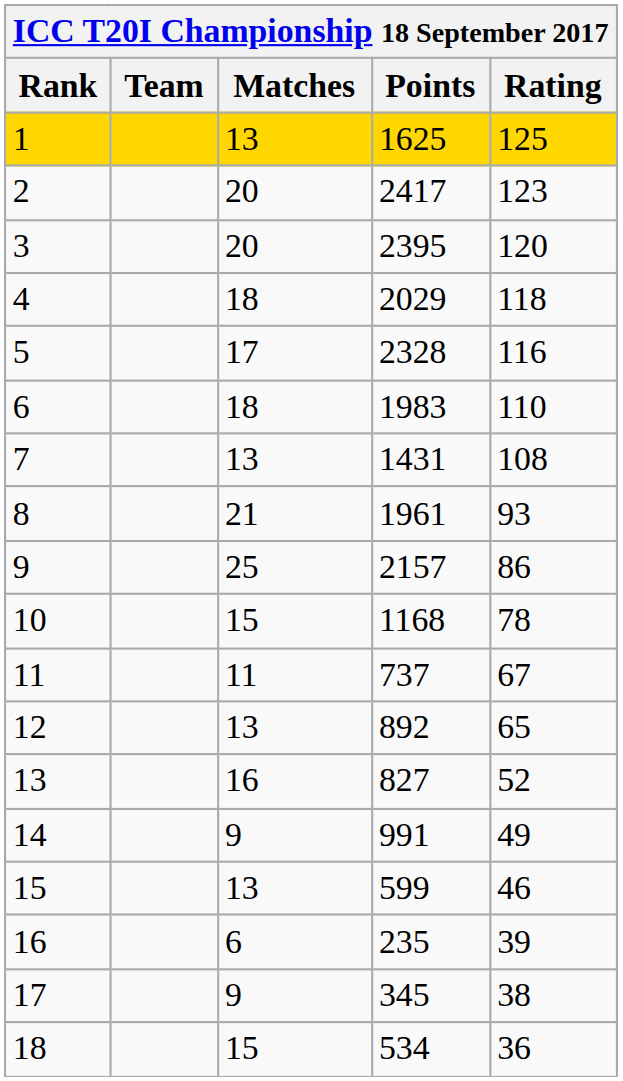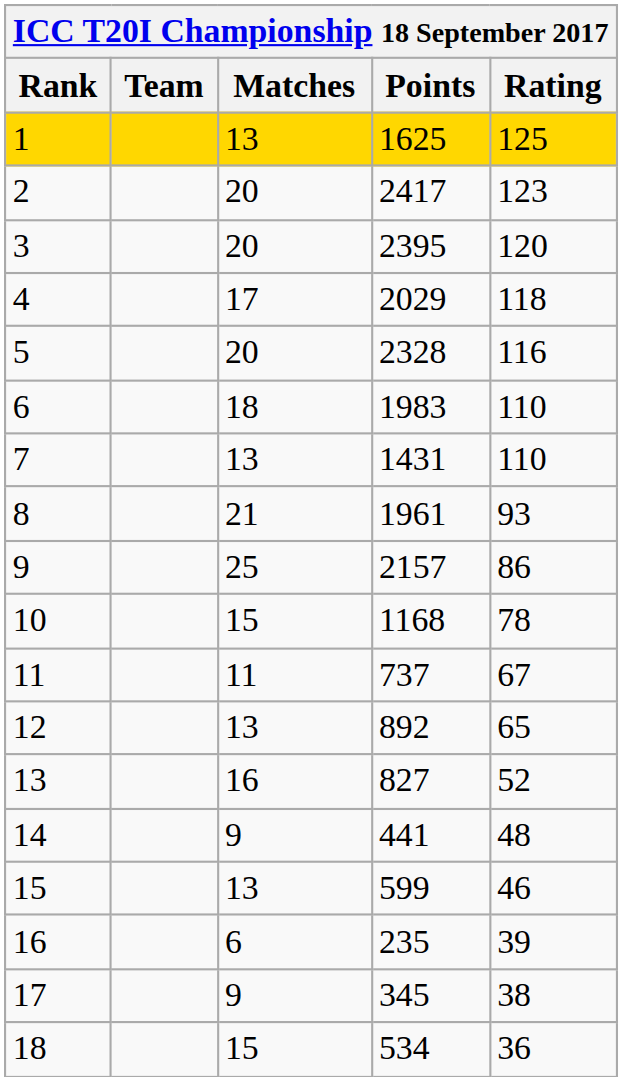4 | Matches: 18 -> 17
5 | Matches: 17 -> 20
7 | Rating: 108 -> 110
14 | Points: 991 -> 441
14 | Rating: 49 -> 48
